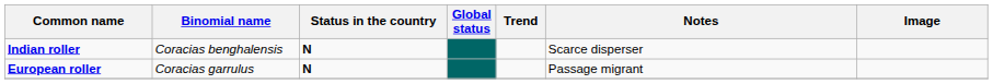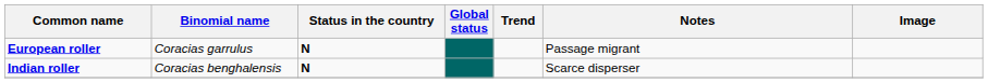rows swapped: European roller <-> Indian roller
